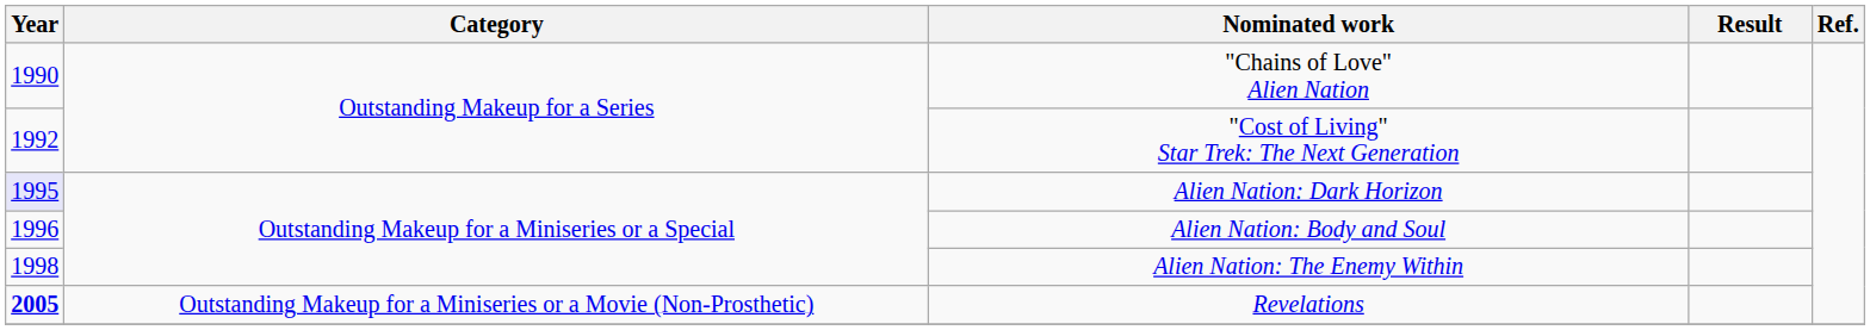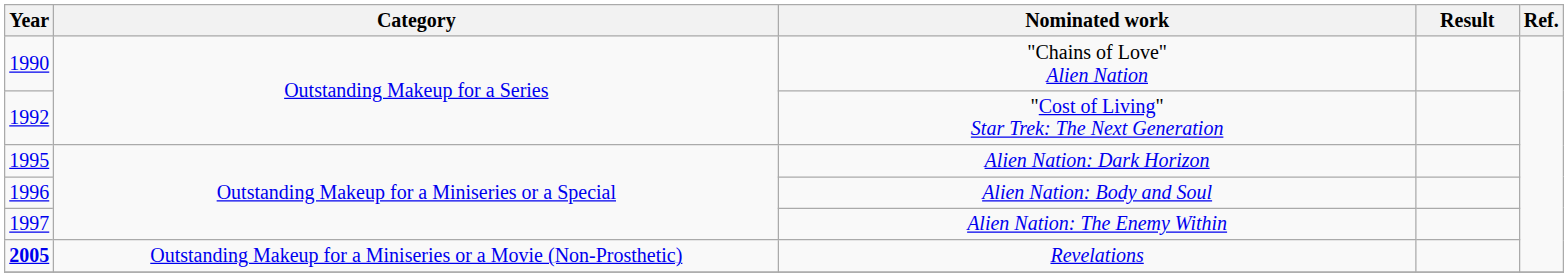Alien Nation: Dark Horizon | Year: lavender background -> no background
Alien Nation: The Enemy Within | Year: 1998 -> 1997
